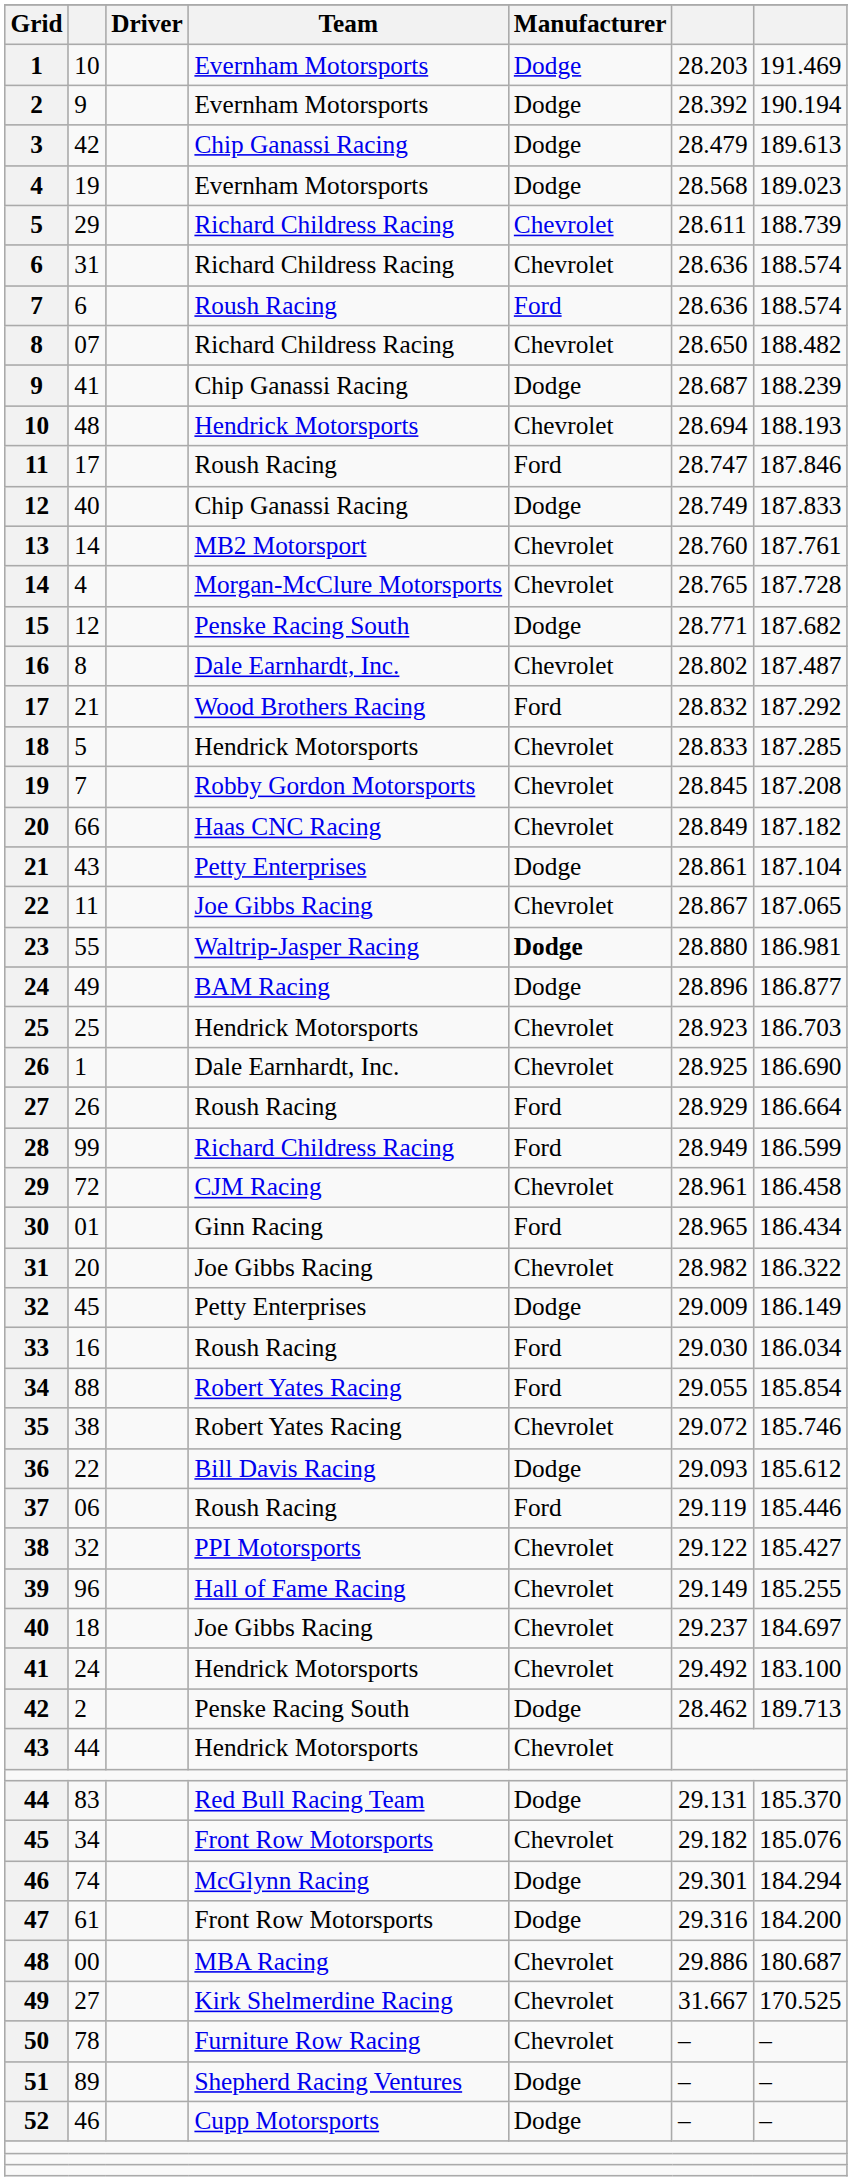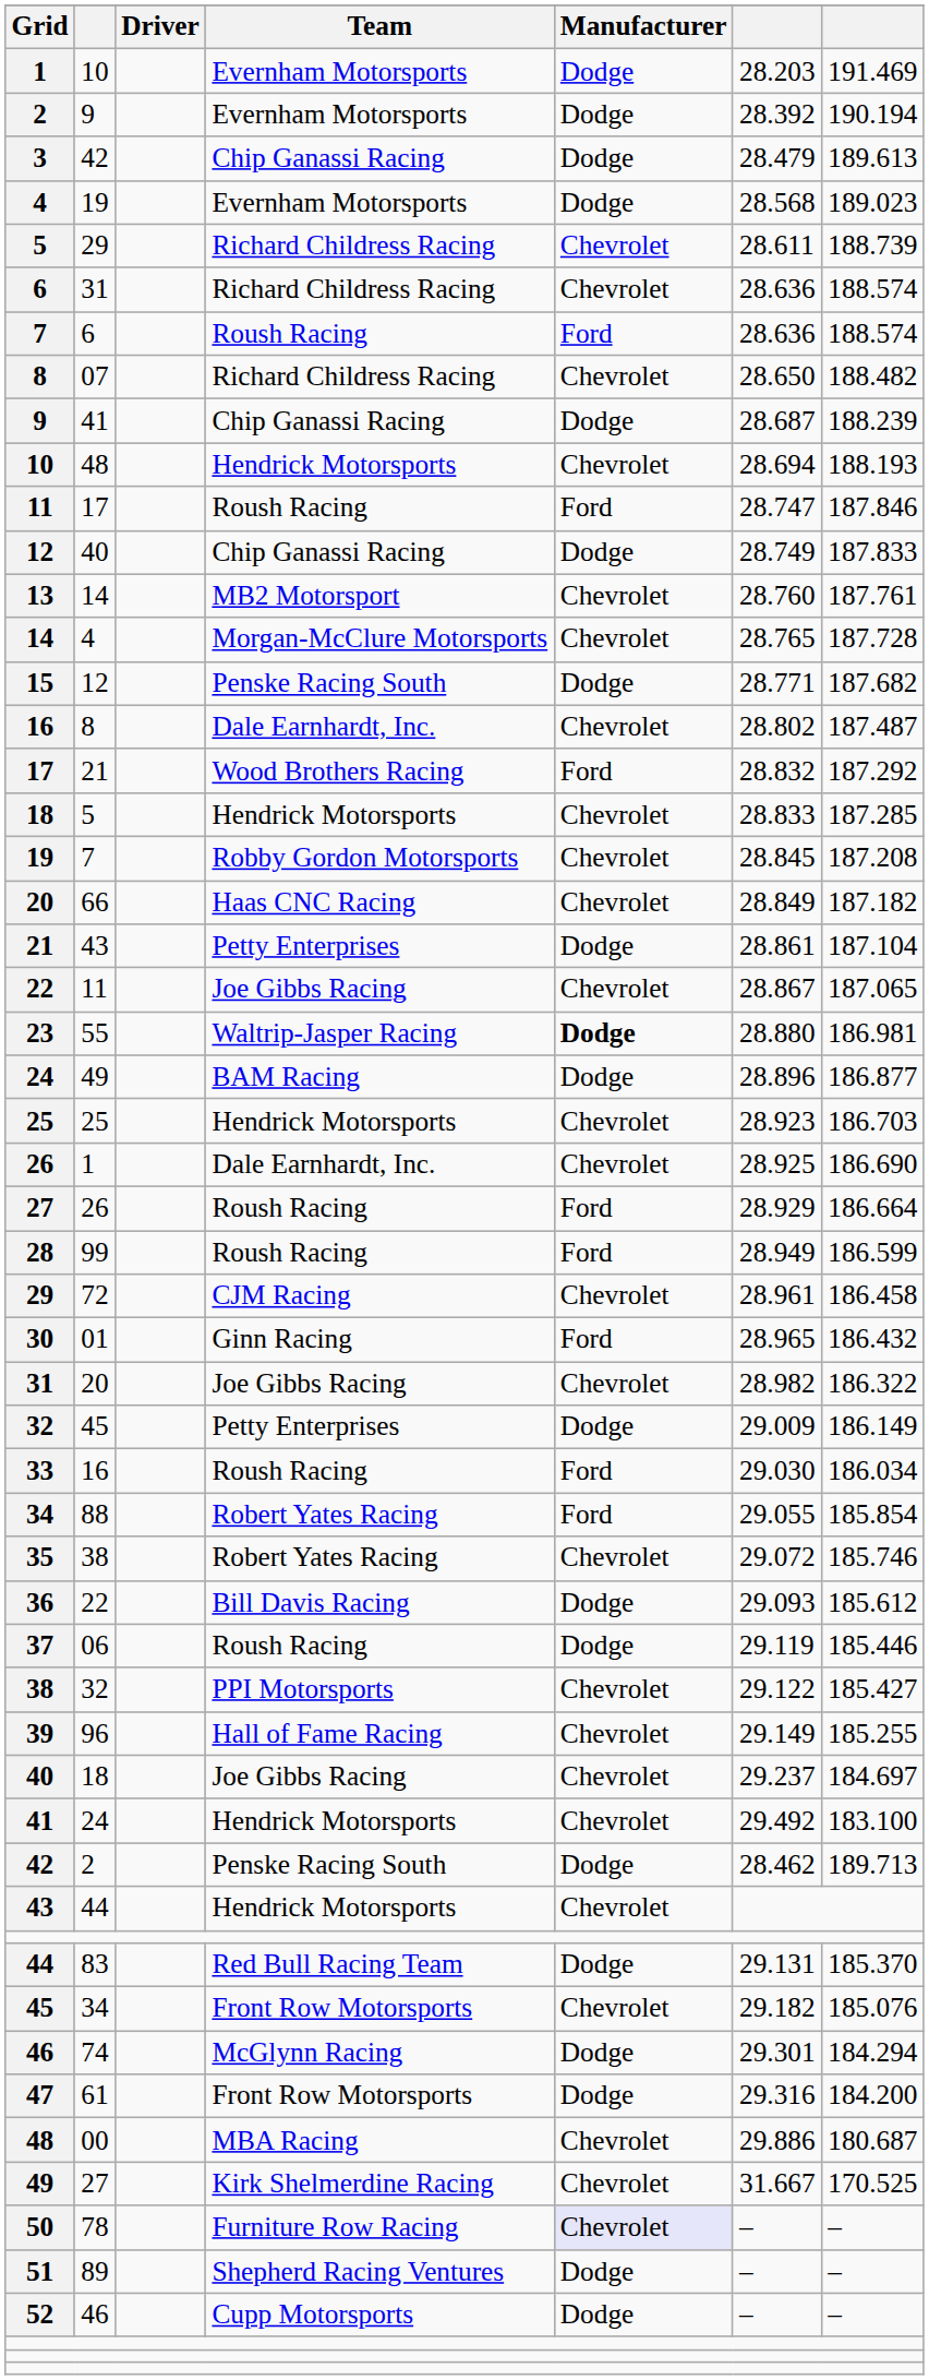28 | Team: Richard Childress Racing -> Roush Racing
30 | column 7: 186.434 -> 186.432
37 | Manufacturer: Ford -> Dodge
50 | Manufacturer: no background -> lavender background
